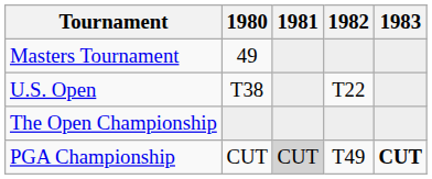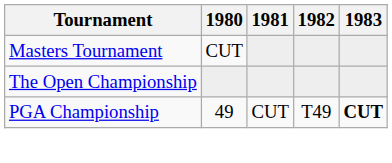Masters Tournament | 1980: 49 -> CUT
- row: U.S. Open | T38 | T22
PGA Championship | 1980: CUT -> 49
PGA Championship | 1981: lightgrey background -> no background
